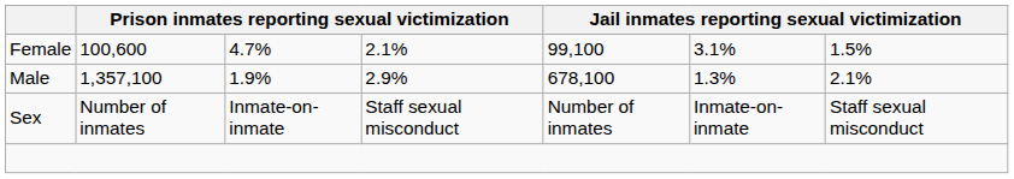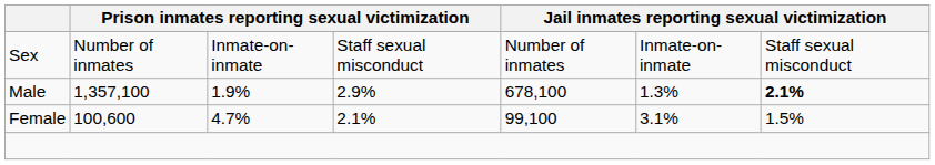rows swapped: Sex <-> Female
Male | column 7: normal -> bold
